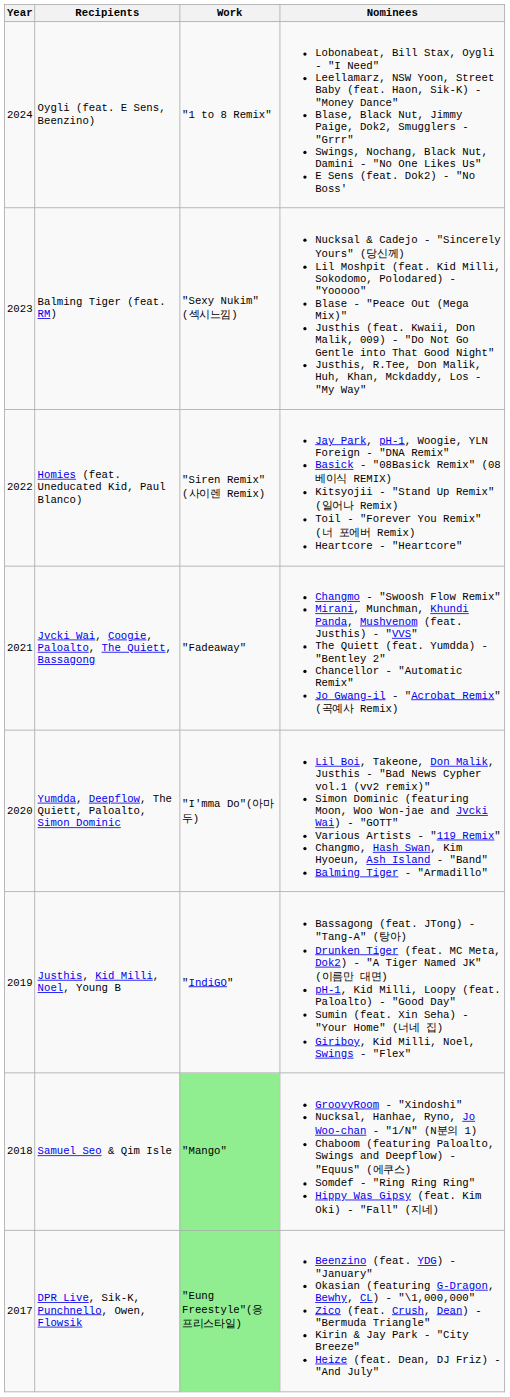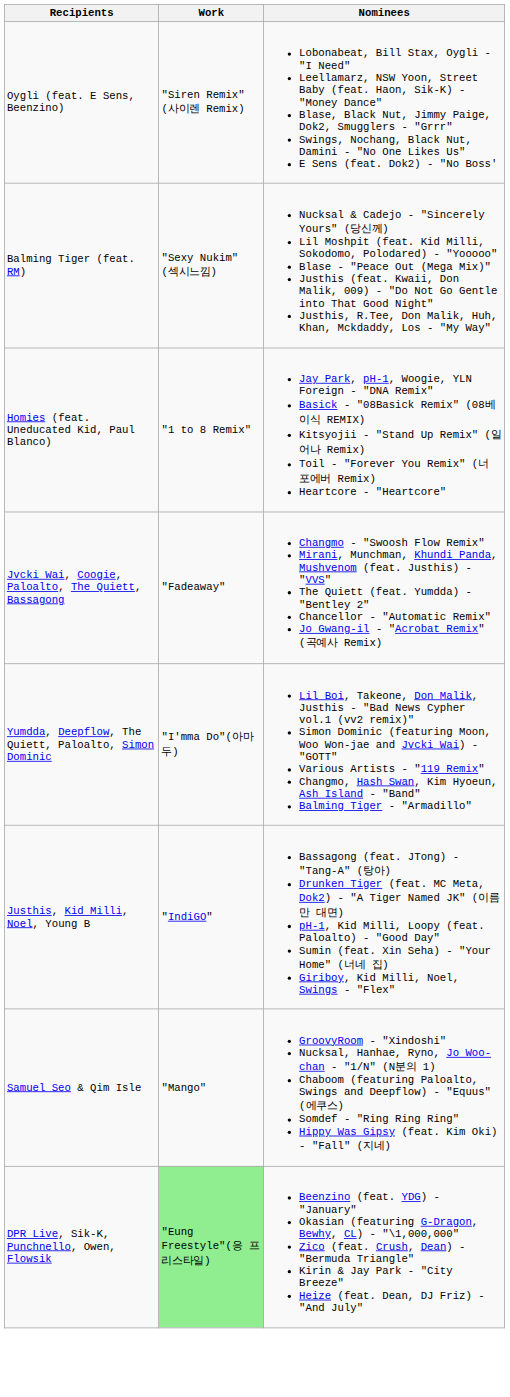- column: Year | 2024 | 2023 | 2022 | 2021 | 2020 | 2019 | 2018 | 2017
Oygli (feat. E Sens, Beenzino) | Work: "1 to 8 Remix" -> "Siren Remix"(사이렌 Remix)
Homies (feat. Uneducated Kid, Paul Blanco) | Work: "Siren Remix"(사이렌 Remix) -> "1 to 8 Remix"
Samuel Seo & Qim Isle | Work: lightgreen background -> no background
